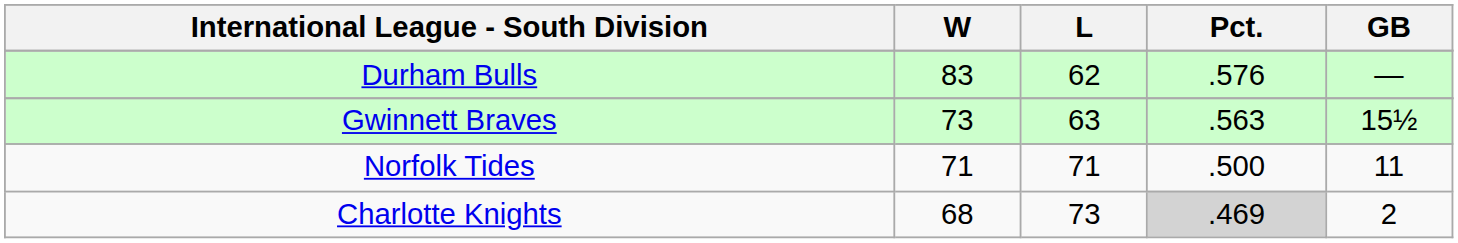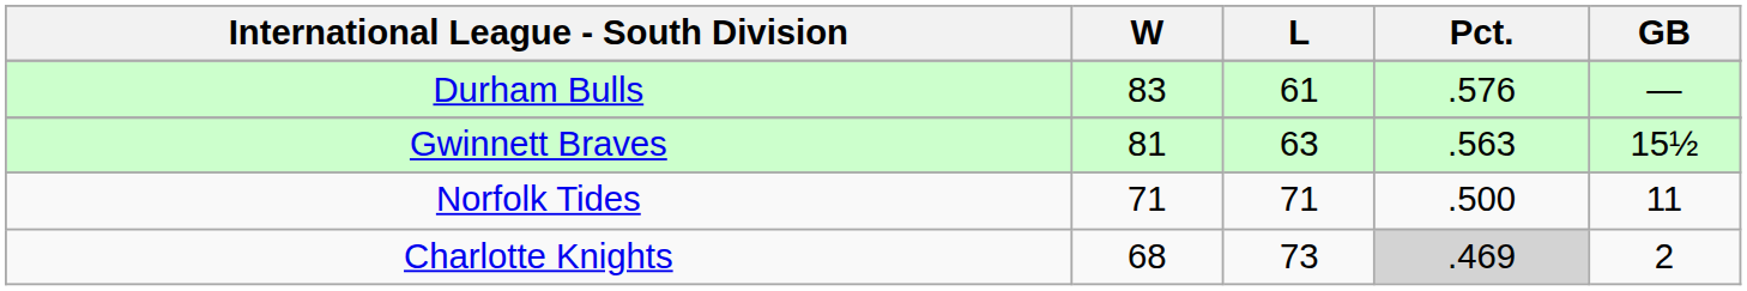Durham Bulls | L: 62 -> 61
Gwinnett Braves | W: 73 -> 81
